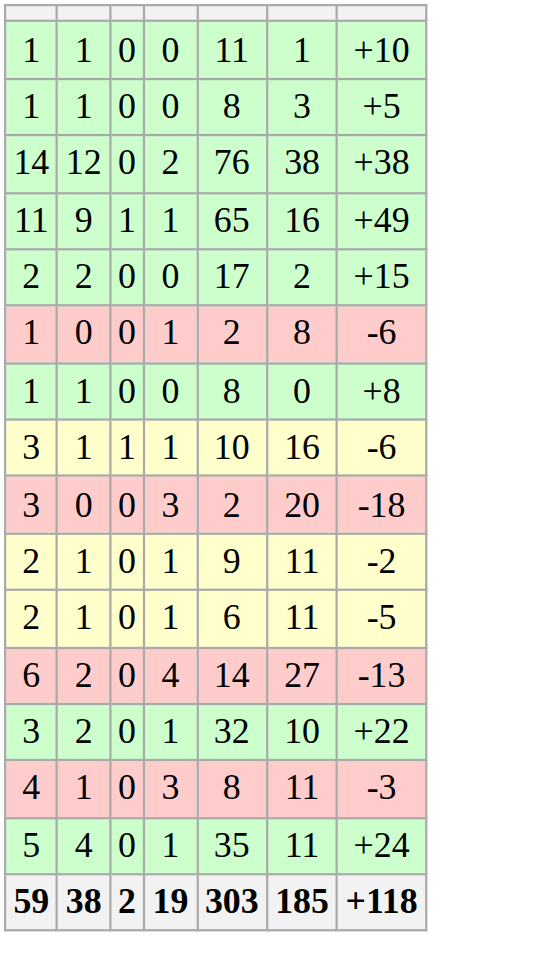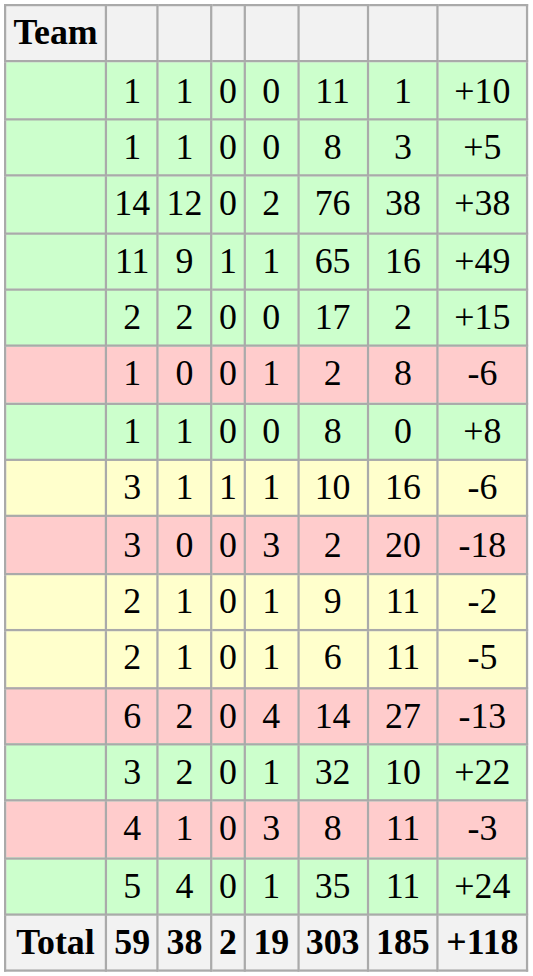+ column: Team | Total
